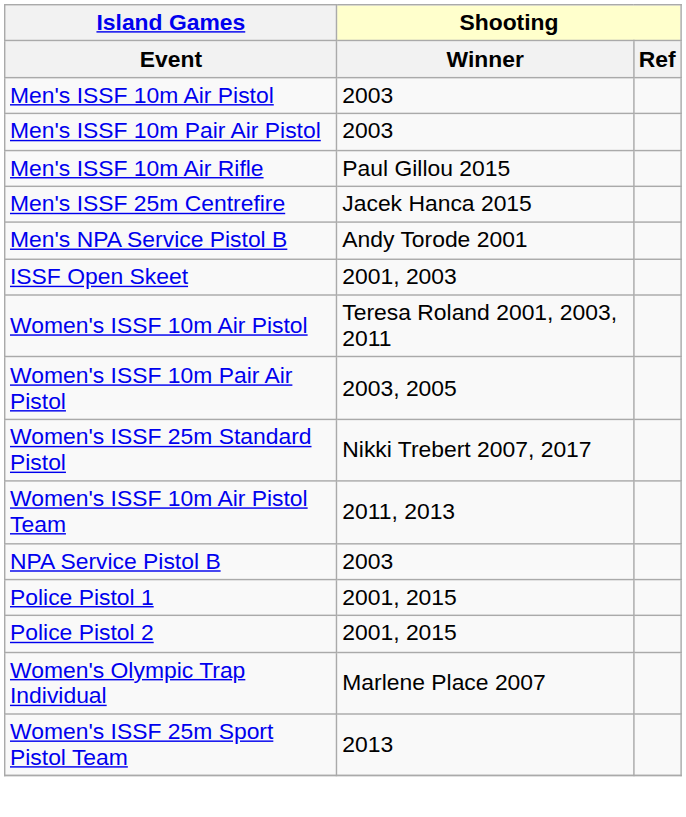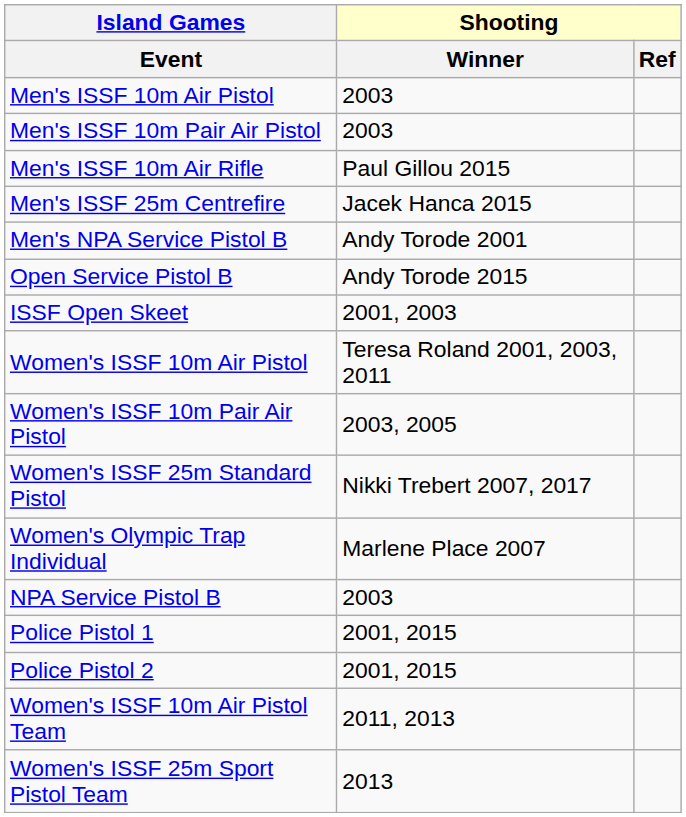+ row: Open Service Pistol B | Andy Torode 2015
rows swapped: Women's Olympic Trap Individual <-> Women's ISSF 10m Air Pistol Team
